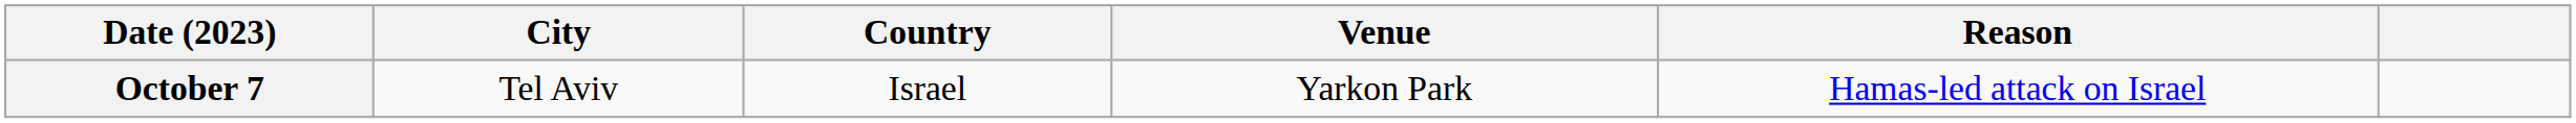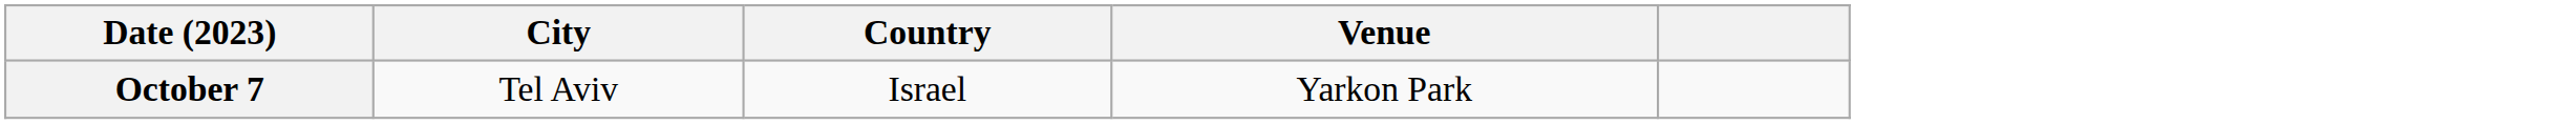- column: Reason | Hamas-led attack on Israel
